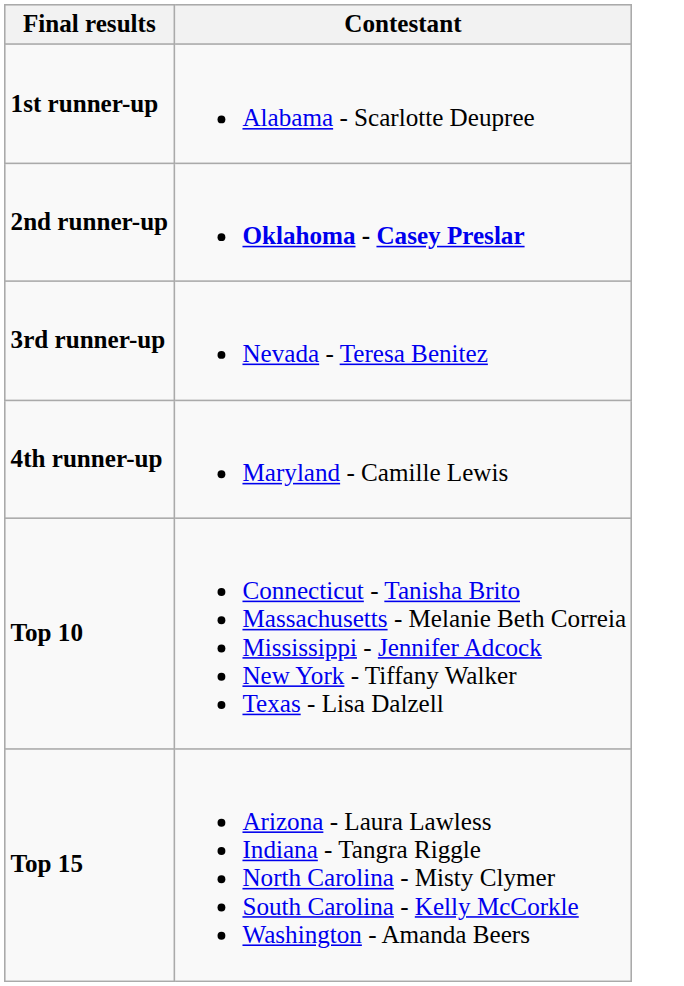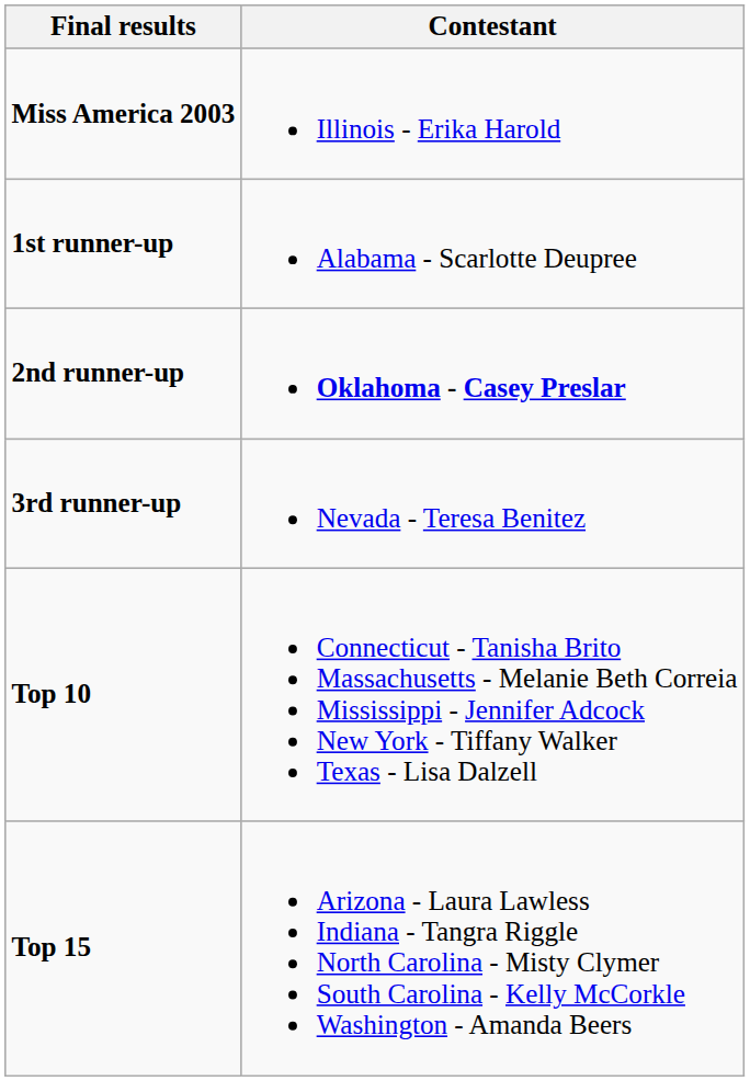+ row: Miss America 2003 | Illinois - Erika Harold
- row: 4th runner-up | Maryland - Camille Lewis
